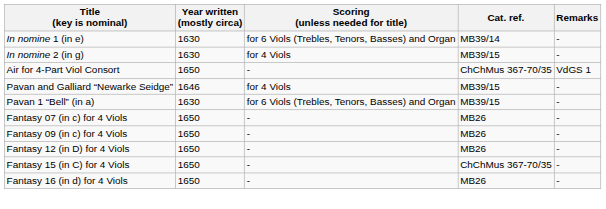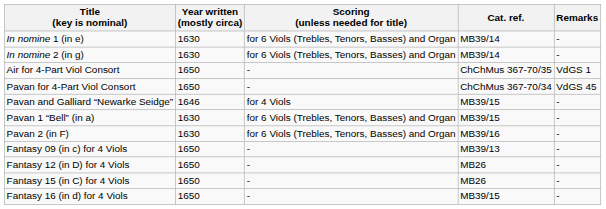In nomine 2 (in g) | Scoring (unless needed for title): for 4 Viols -> for 6 Viols (Trebles, Tenors, Basses) and Organ
In nomine 2 (in g) | Cat. ref.: MB39/15 -> MB39/14
+ row: Pavan for 4-Part Viol Consort | 1650 | - | ChChMus 367-70/34 | VdGS 45
+ row: Pavan 2 (in F) | 1630 | for 6 Viols (Trebles, Tenors, Basses) and Organ | MB39/16 | -
- row: Fantasy 07 (in c) for 4 Viols | 1650 | - | MB26 | -
Fantasy 09 (in c) for 4 Viols | Cat. ref.: MB26 -> MB39/13
Fantasy 15 (in C) for 4 Viols | Cat. ref.: ChChMus 367-70/35 -> MB26
Fantasy 16 (in d) for 4 Viols | Cat. ref.: MB26 -> MB39/15
